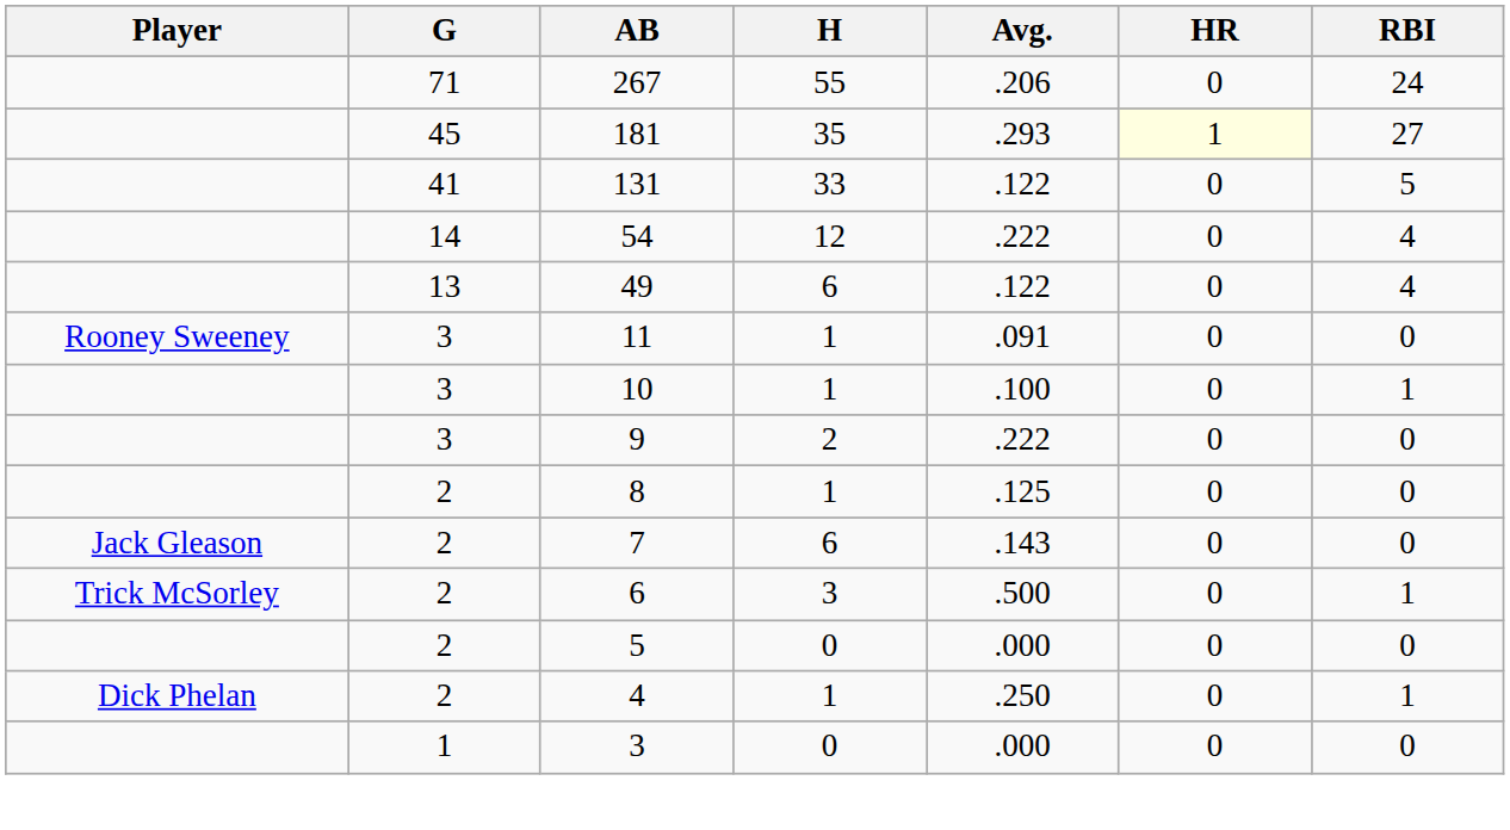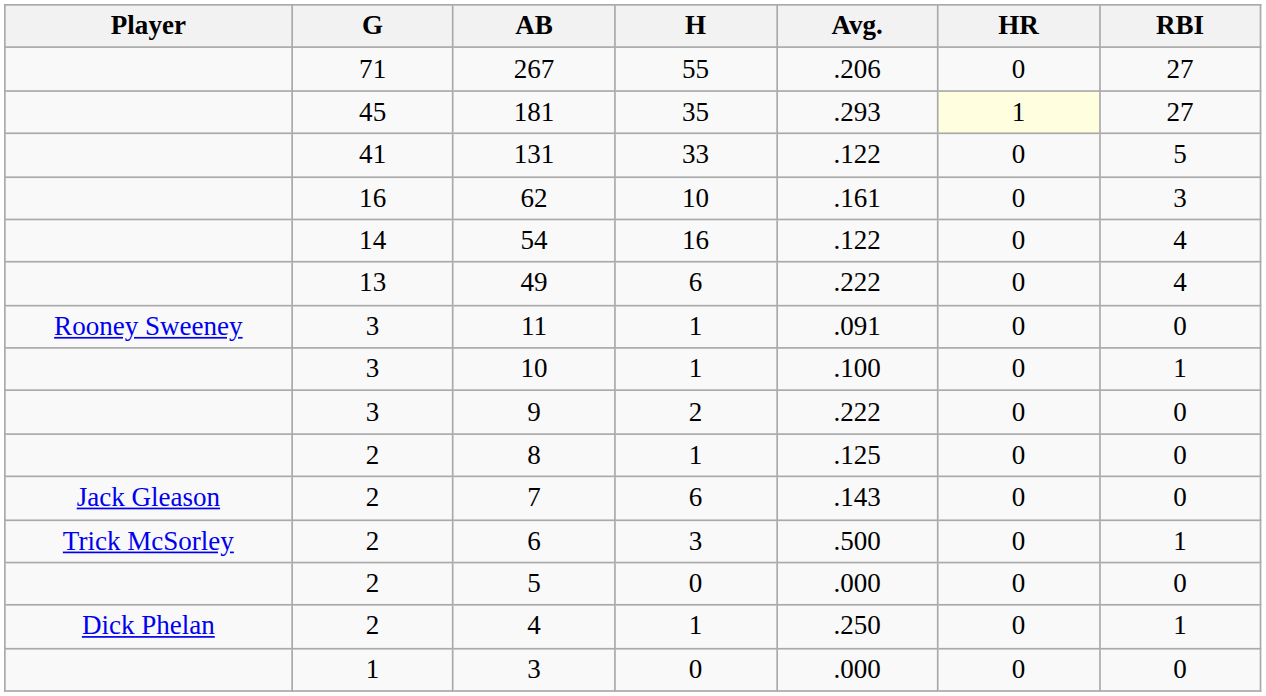267 | RBI: 24 -> 27
+ row: 16 | 62 | 10 | .161 | 0 | 3
54 | H: 12 -> 16
54 | Avg.: .222 -> .122
49 | Avg.: .122 -> .222
